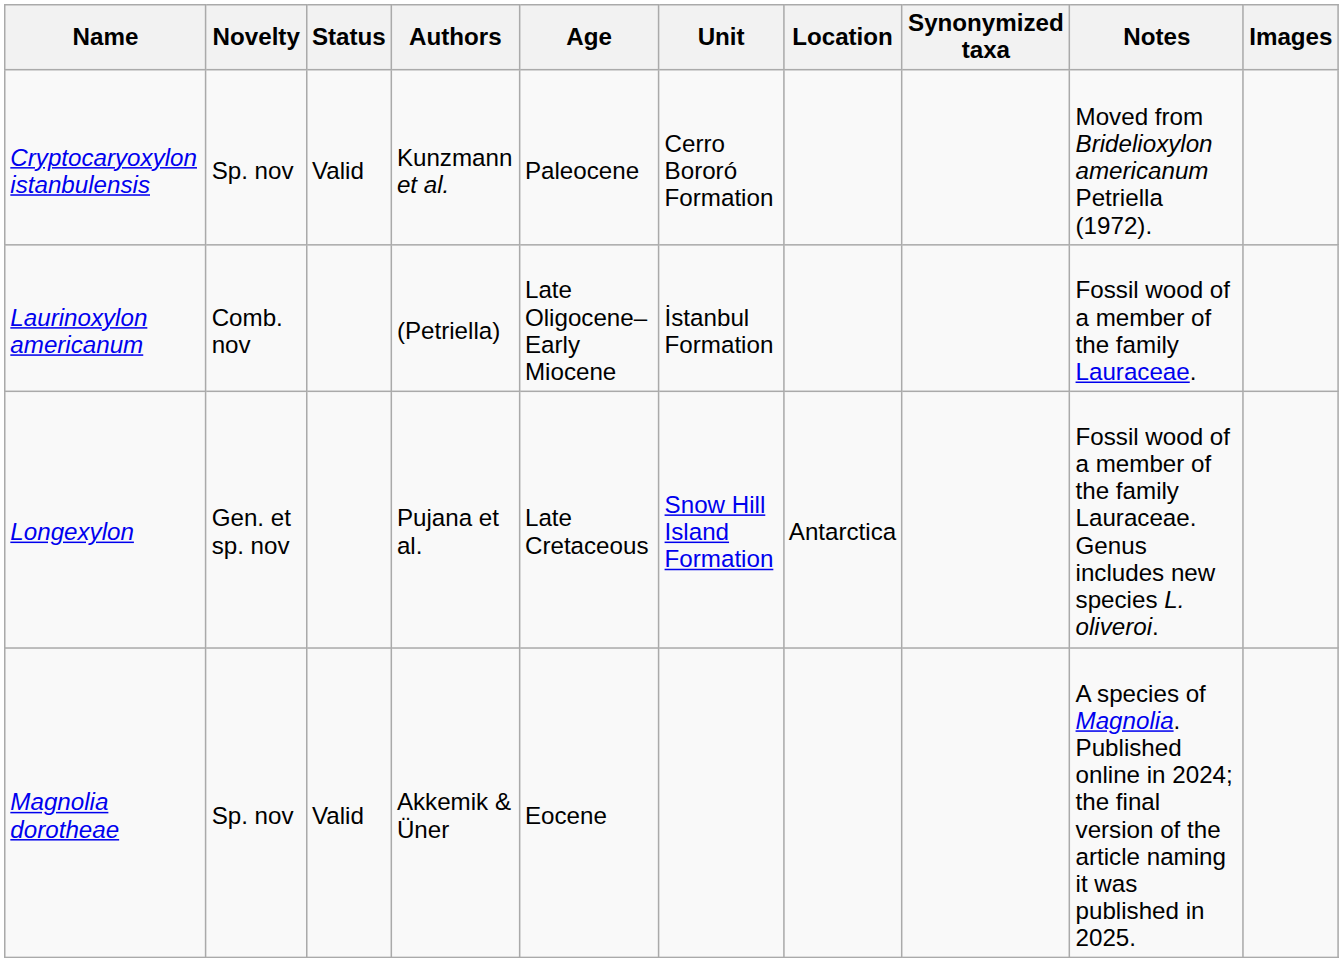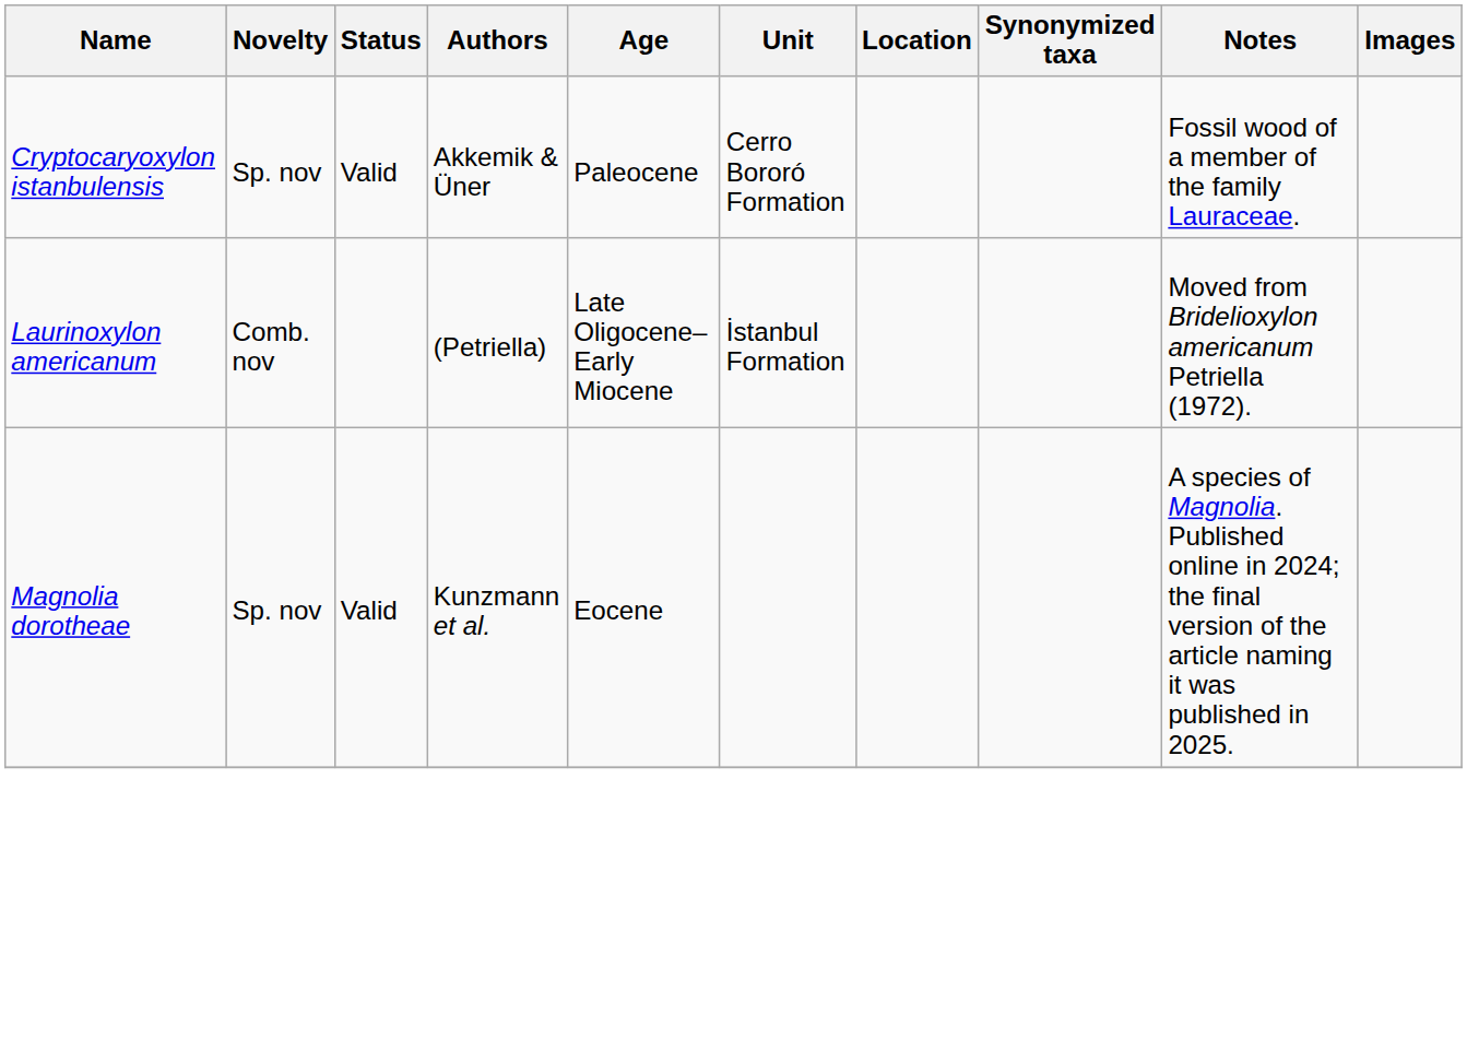Cryptocaryoxylon istanbulensis | Authors: Kunzmann et al. -> Akkemik & Üner
Cryptocaryoxylon istanbulensis | Notes: Moved from Bridelioxylon americanum Petriella (1972). -> Fossil wood of a member of the family Lauraceae.
Laurinoxylon americanum | Notes: Fossil wood of a member of the family Lauraceae. -> Moved from Bridelioxylon americanum Petriella (1972).
- row: Longexylon | Gen. et sp. nov | Pujana et al. | Late Cretaceous | Snow Hill Island Formation | Antarctica | Fossil wood of a member of the family Lauraceae. Genus includes new species L. oliveroi.
Magnolia dorotheae | Authors: Akkemik & Üner -> Kunzmann et al.
